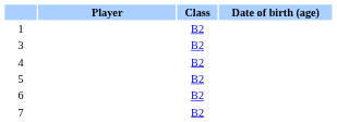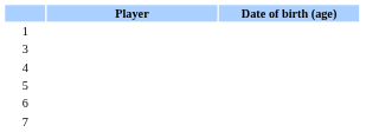- column: Class | B2 | B2 | B2 | B2 | B2 | B2
